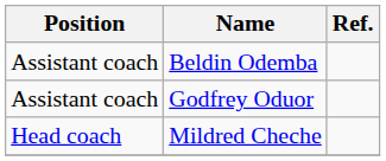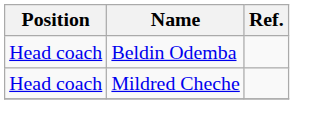Beldin Odemba | Position: Assistant coach -> Head coach
- row: Assistant coach | Godfrey Oduor
